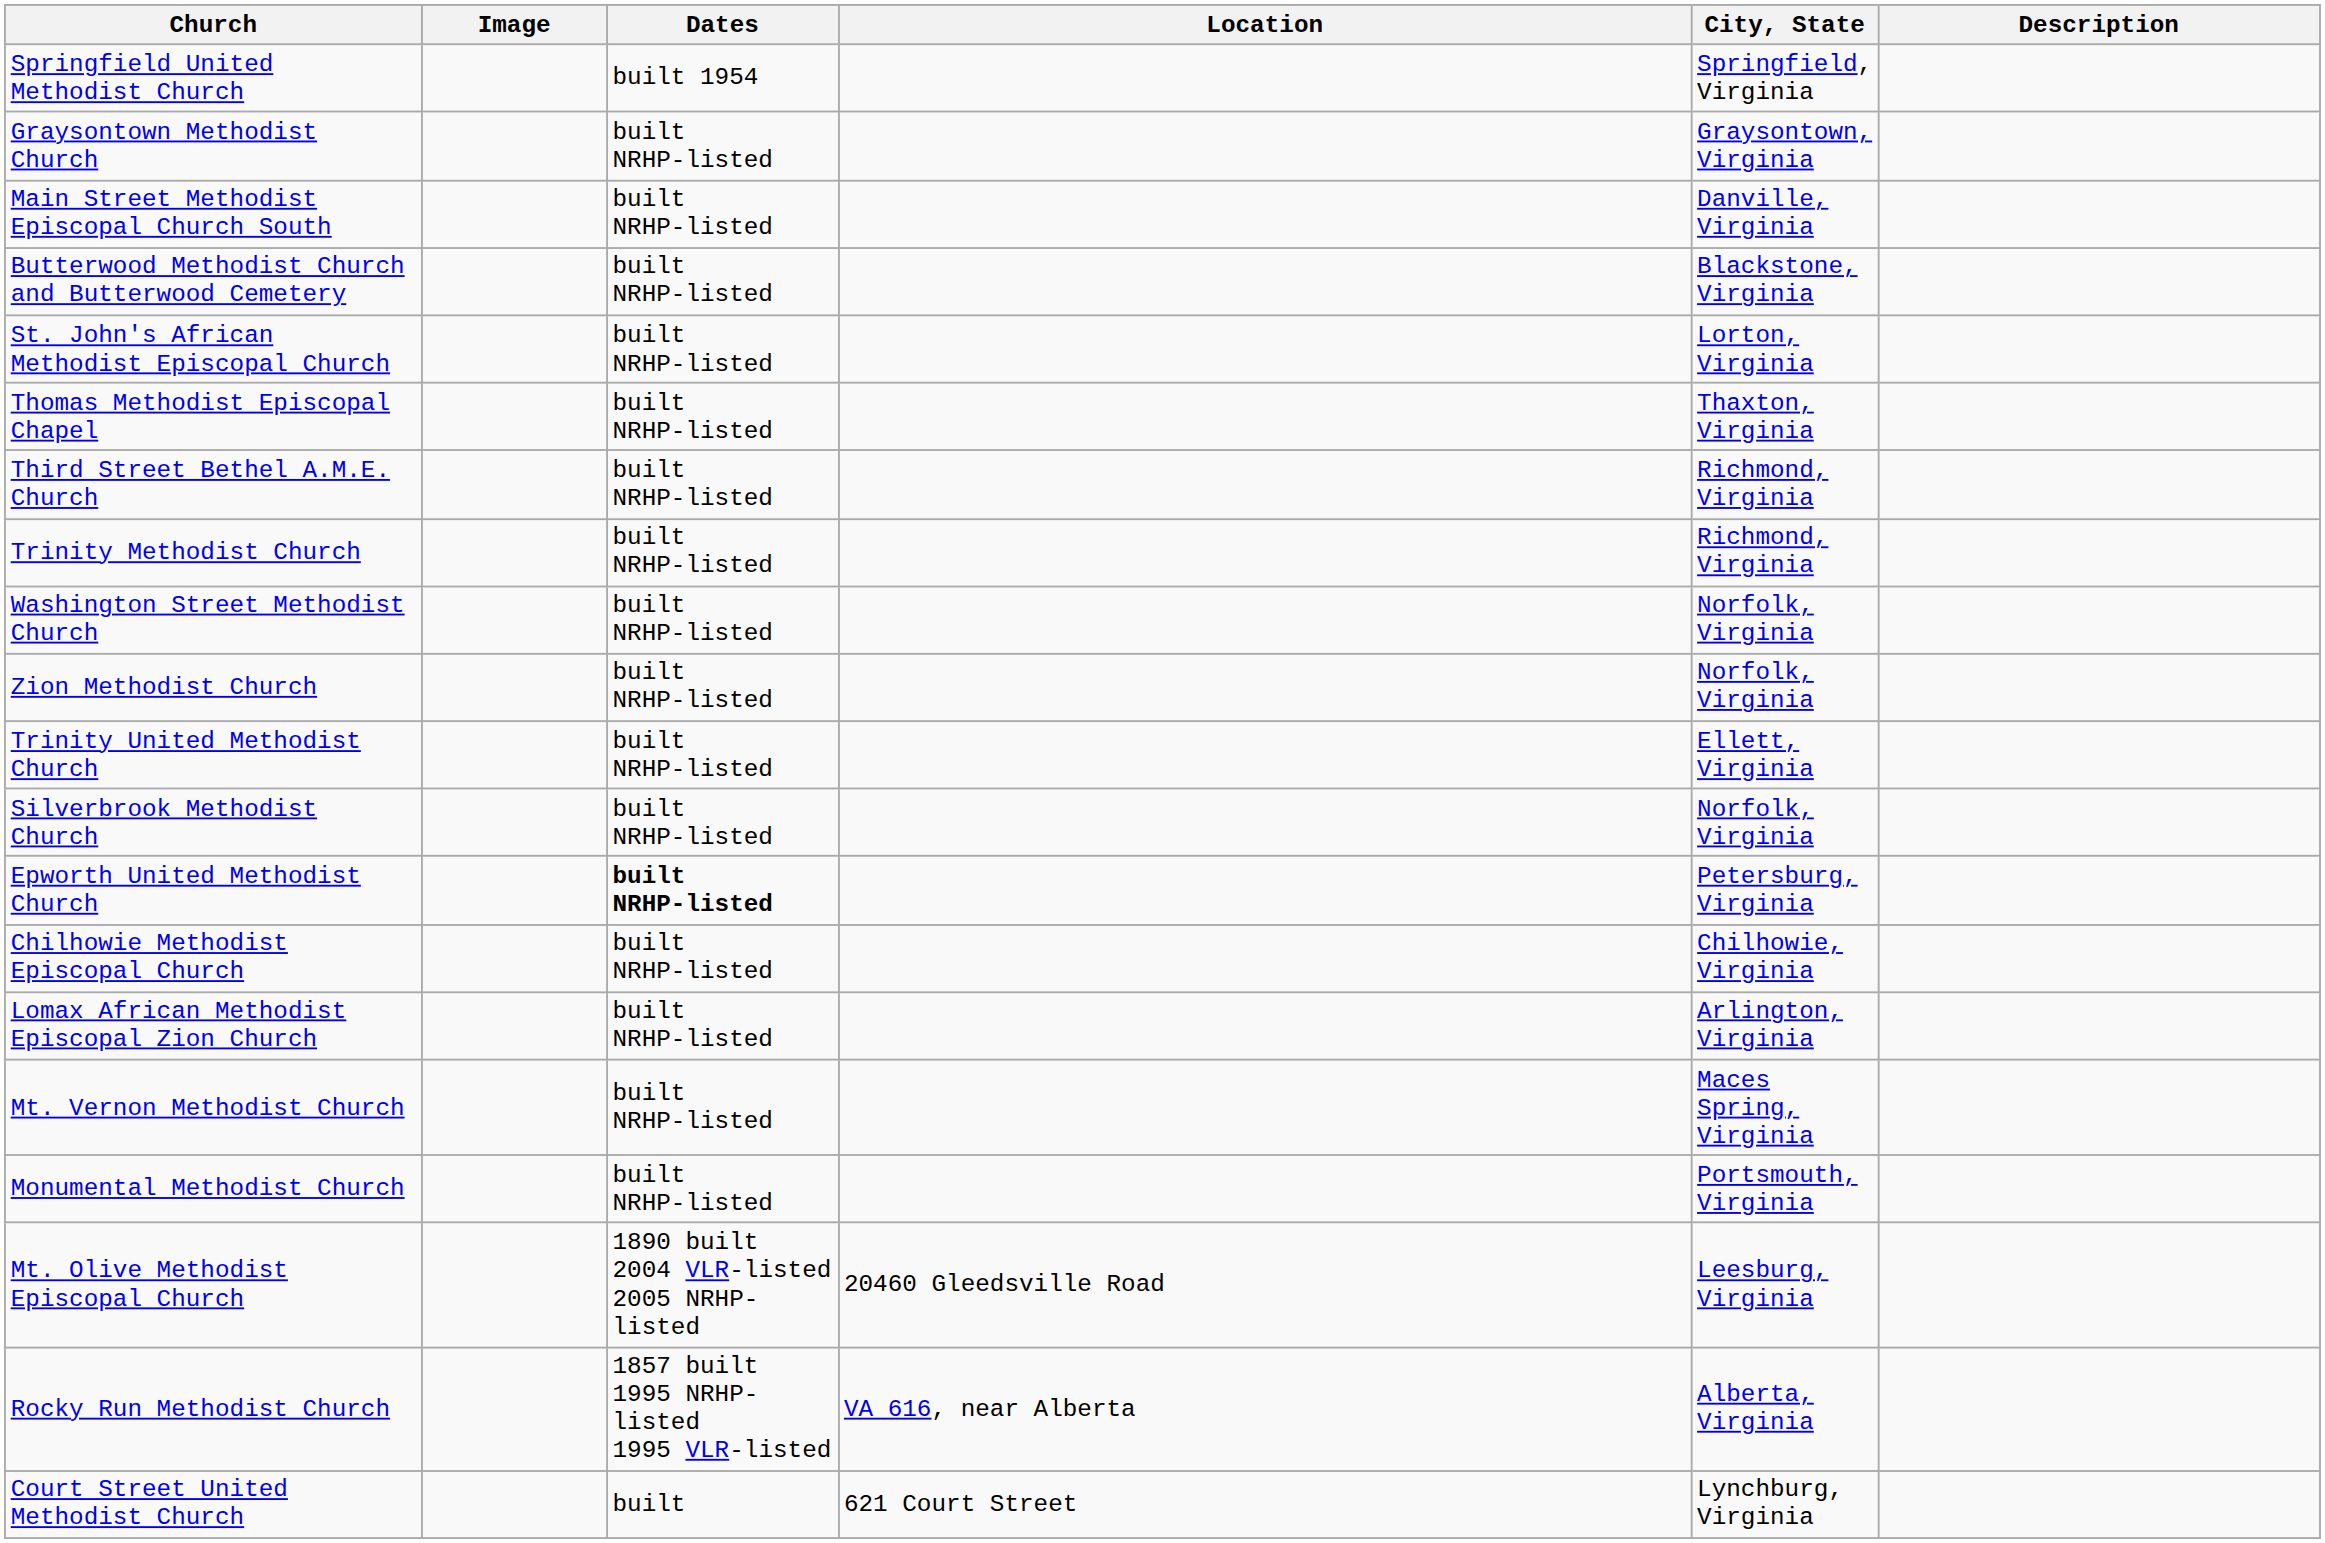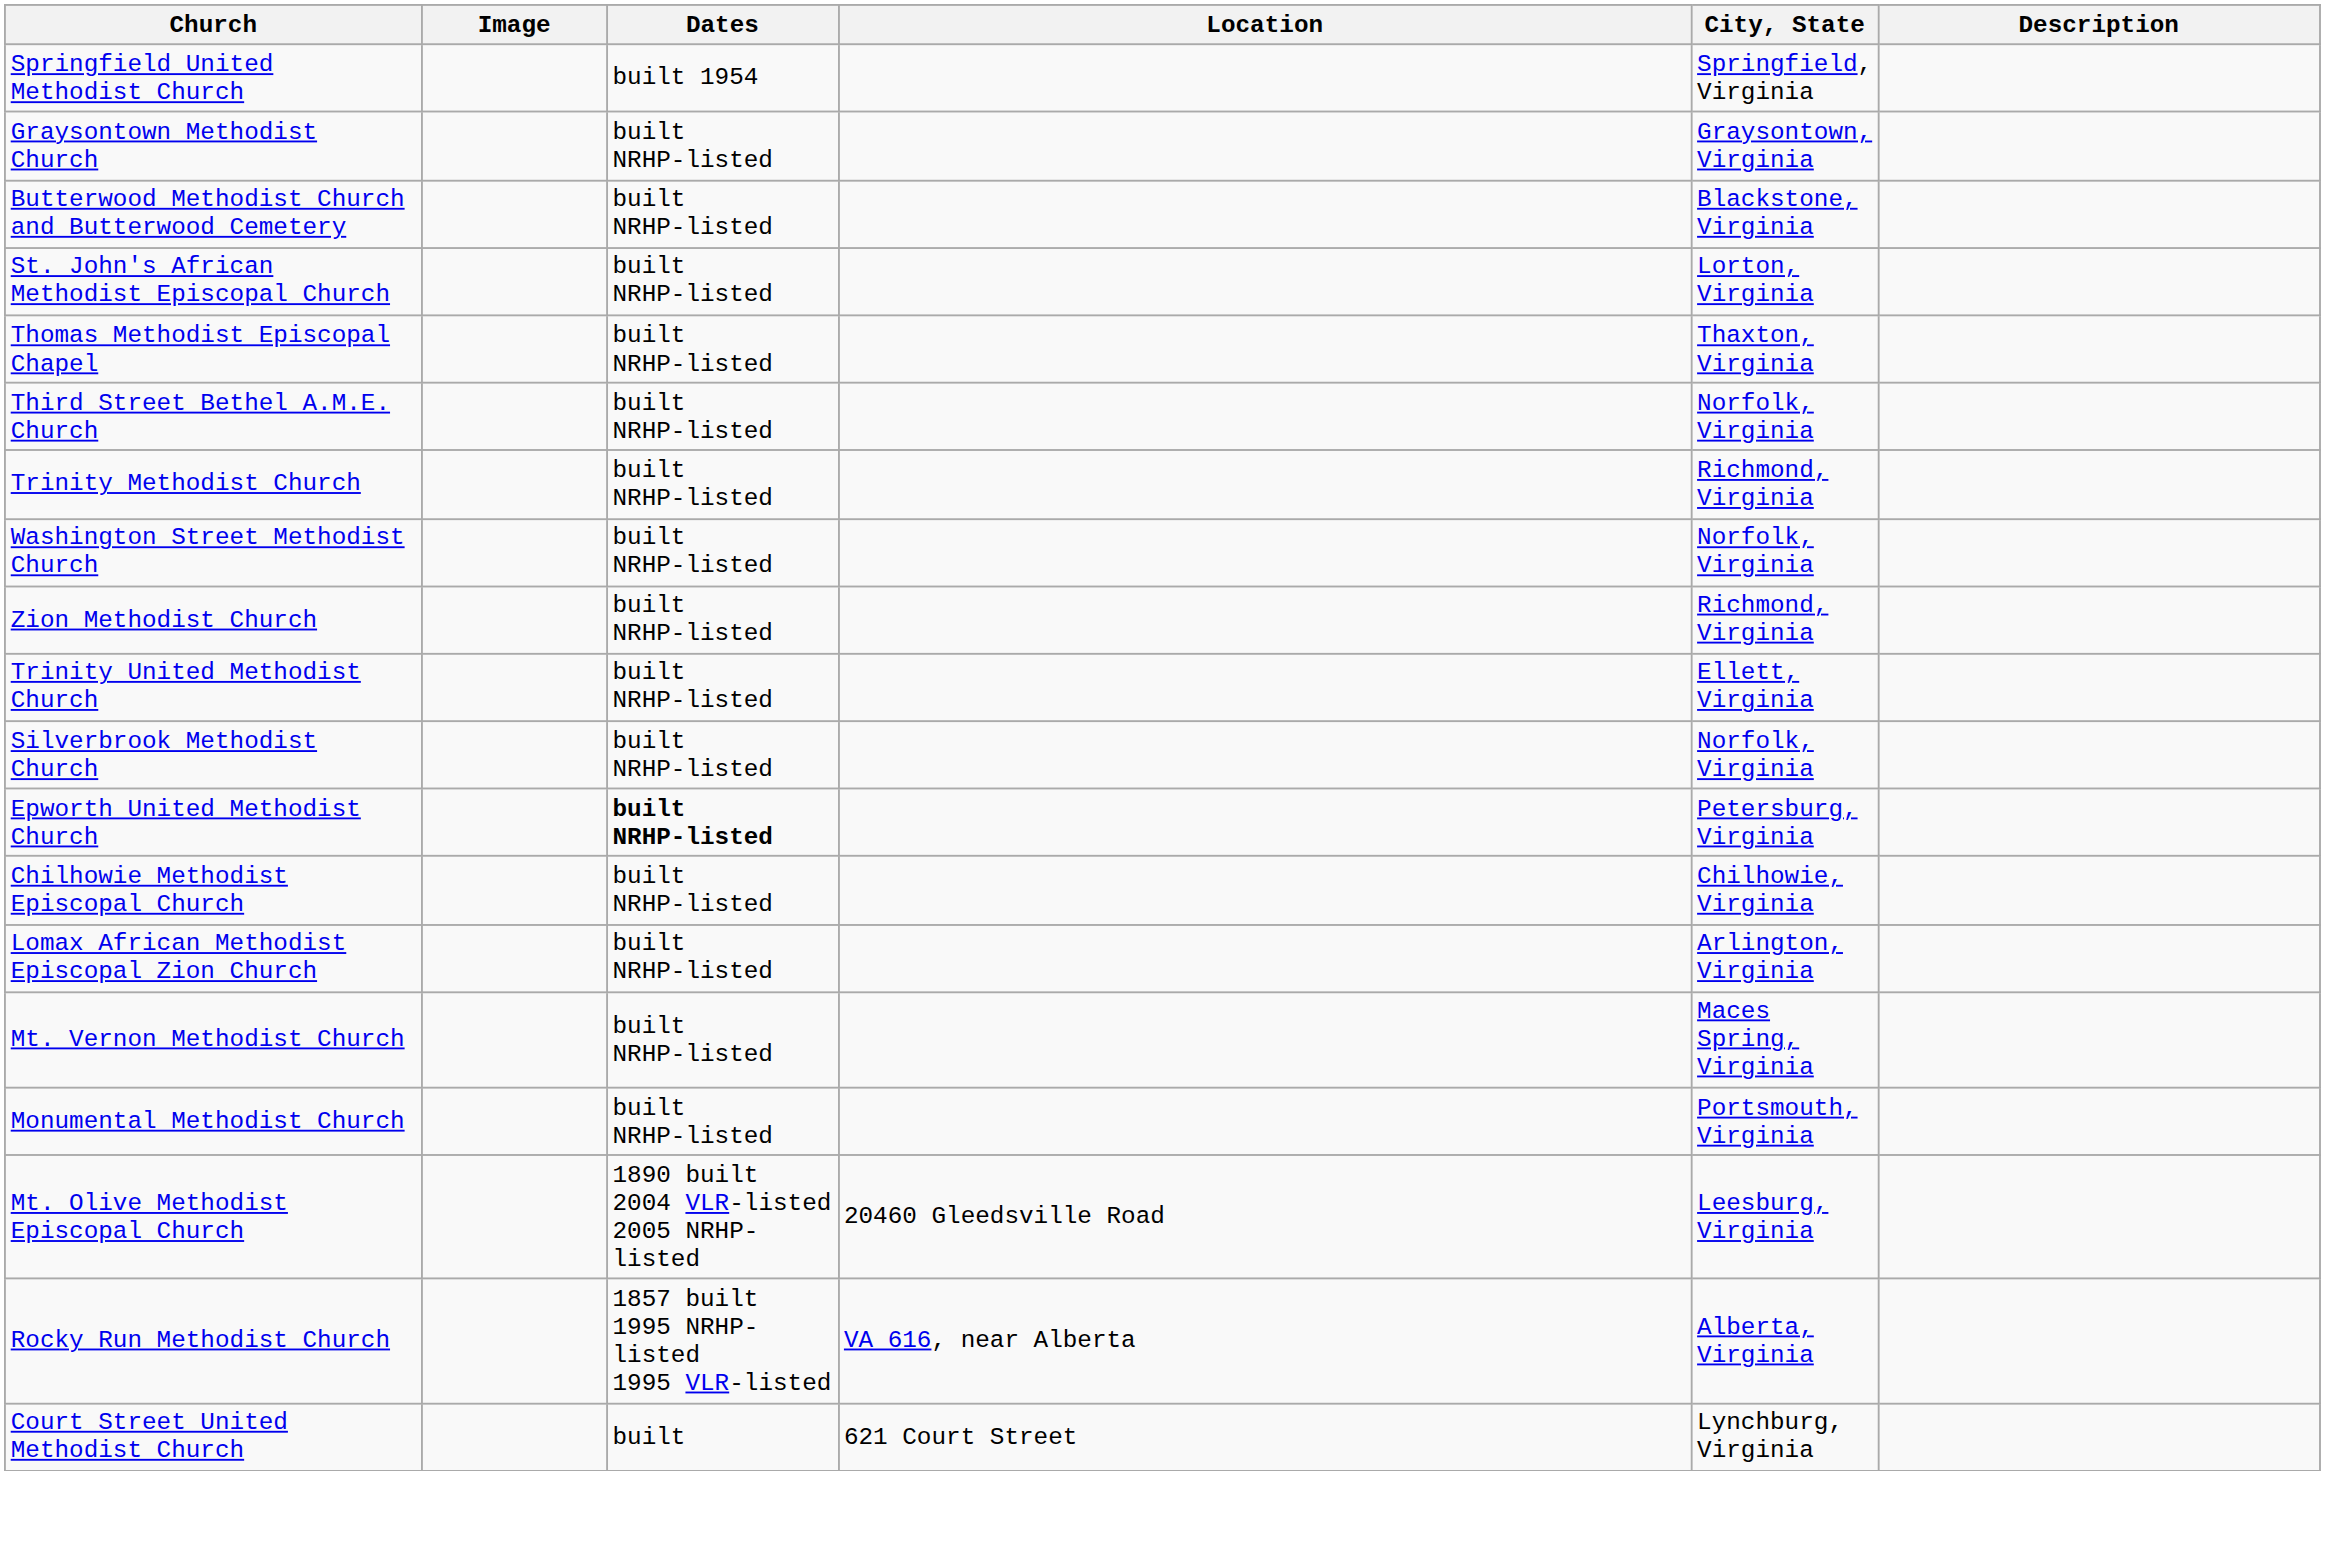- row: Main Street Methodist Episcopal Church South | built NRHP-listed | Danville, Virginia
Third Street Bethel A.M.E. Church | City, State: Richmond, Virginia -> Norfolk, Virginia
Zion Methodist Church | City, State: Norfolk, Virginia -> Richmond, Virginia
